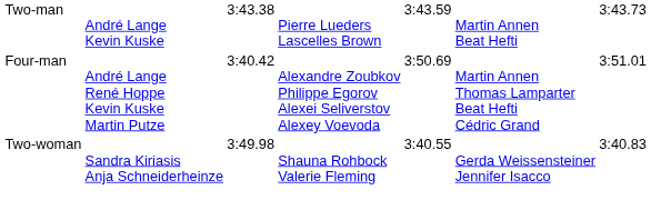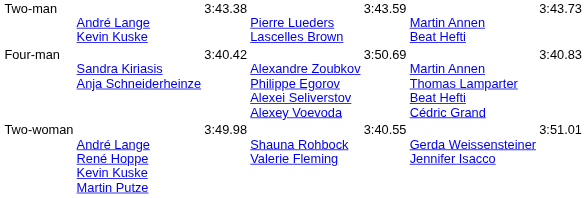Four-man | column 2: André Lange René Hoppe Kevin Kuske Martin Putze -> Sandra Kiriasis Anja Schneiderheinze
Four-man | column 7: 3:51.01 -> 3:40.83
Two-woman | column 2: Sandra Kiriasis Anja Schneiderheinze -> André Lange René Hoppe Kevin Kuske Martin Putze
Two-woman | column 7: 3:40.83 -> 3:51.01
